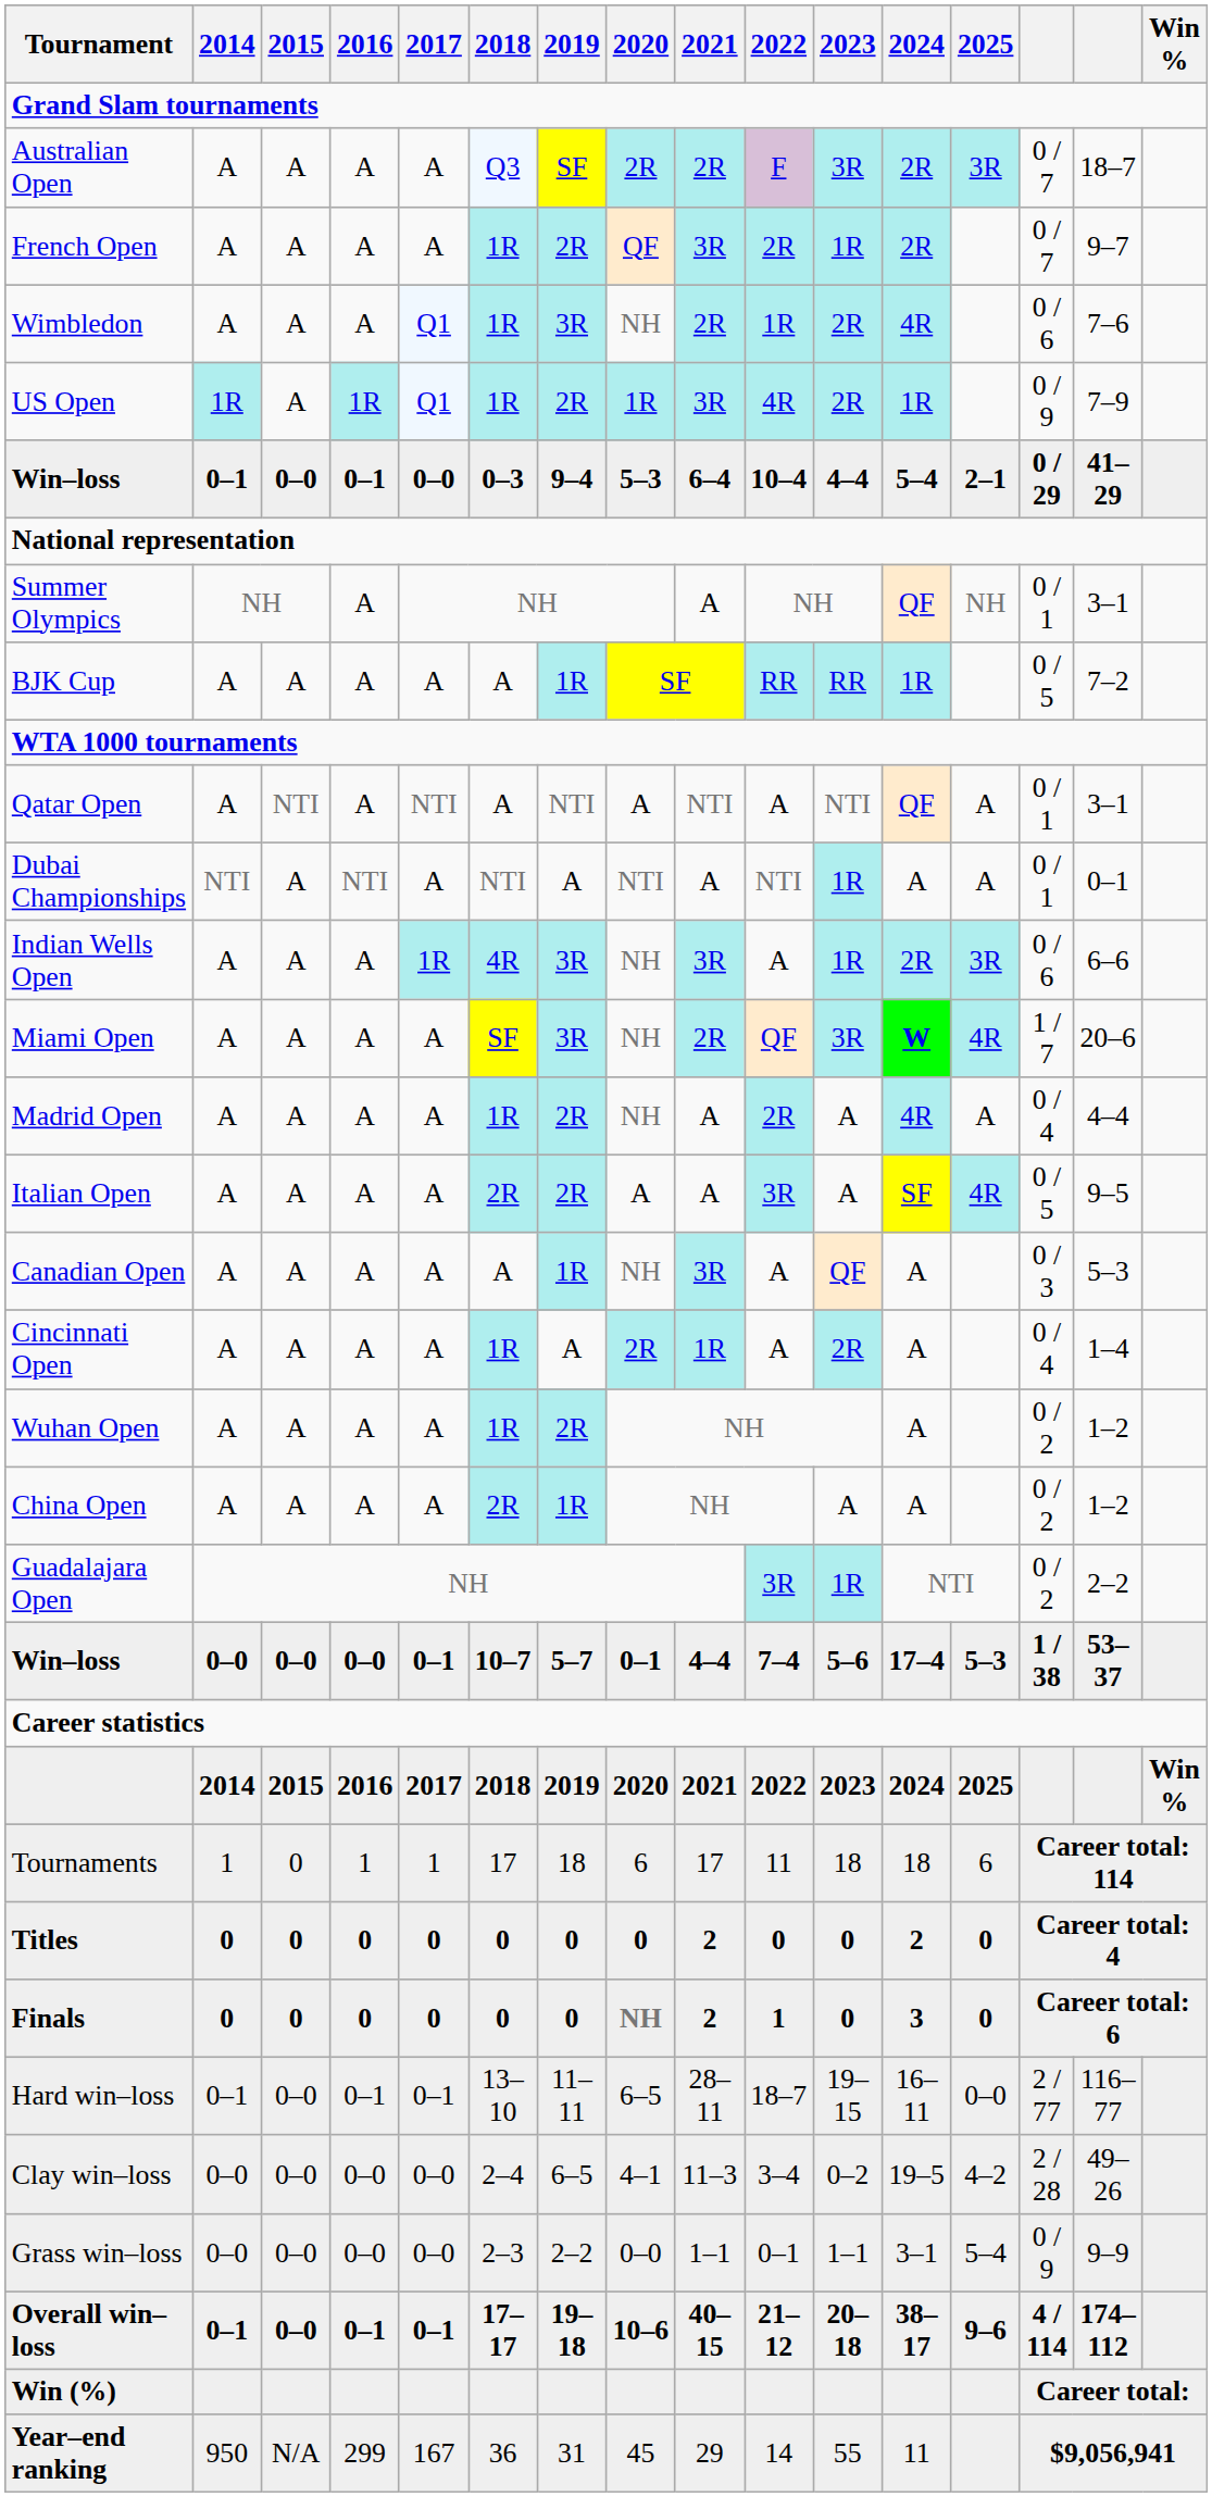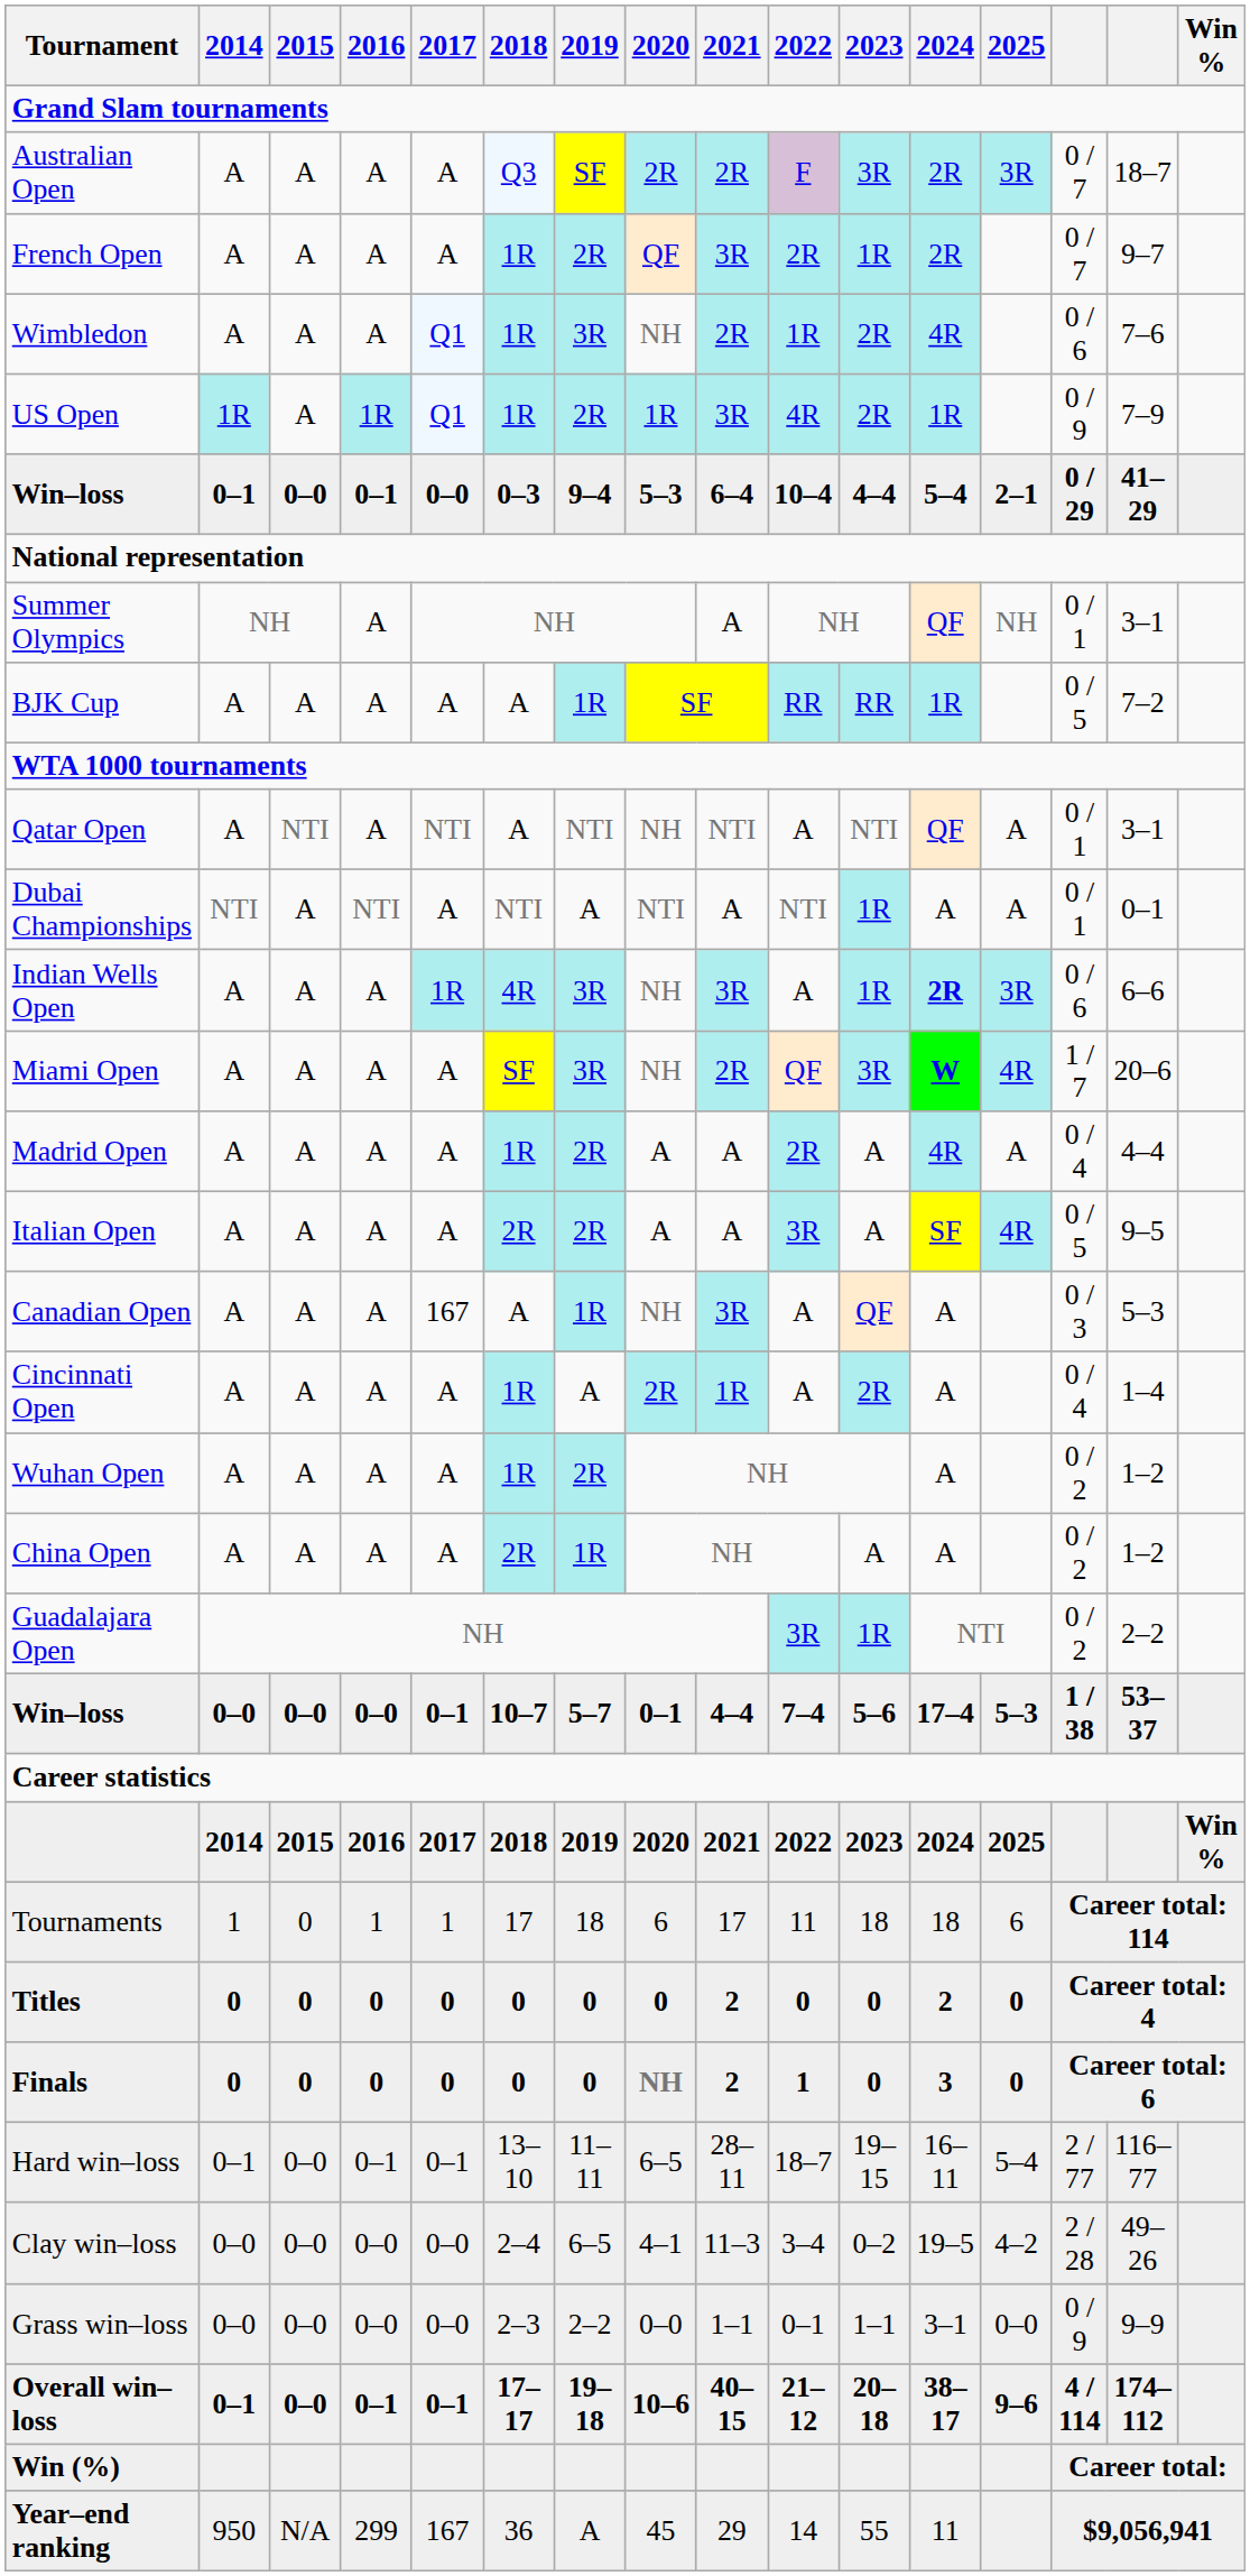Qatar Open | 2020: A -> NH
Indian Wells Open | 2024: normal -> bold
Madrid Open | 2020: NH -> A
Canadian Open | 2017: A -> 167
Hard win–loss | 2025: 0–0 -> 5–4
Grass win–loss | 2025: 5–4 -> 0–0
Year–end ranking | 2019: 31 -> A
